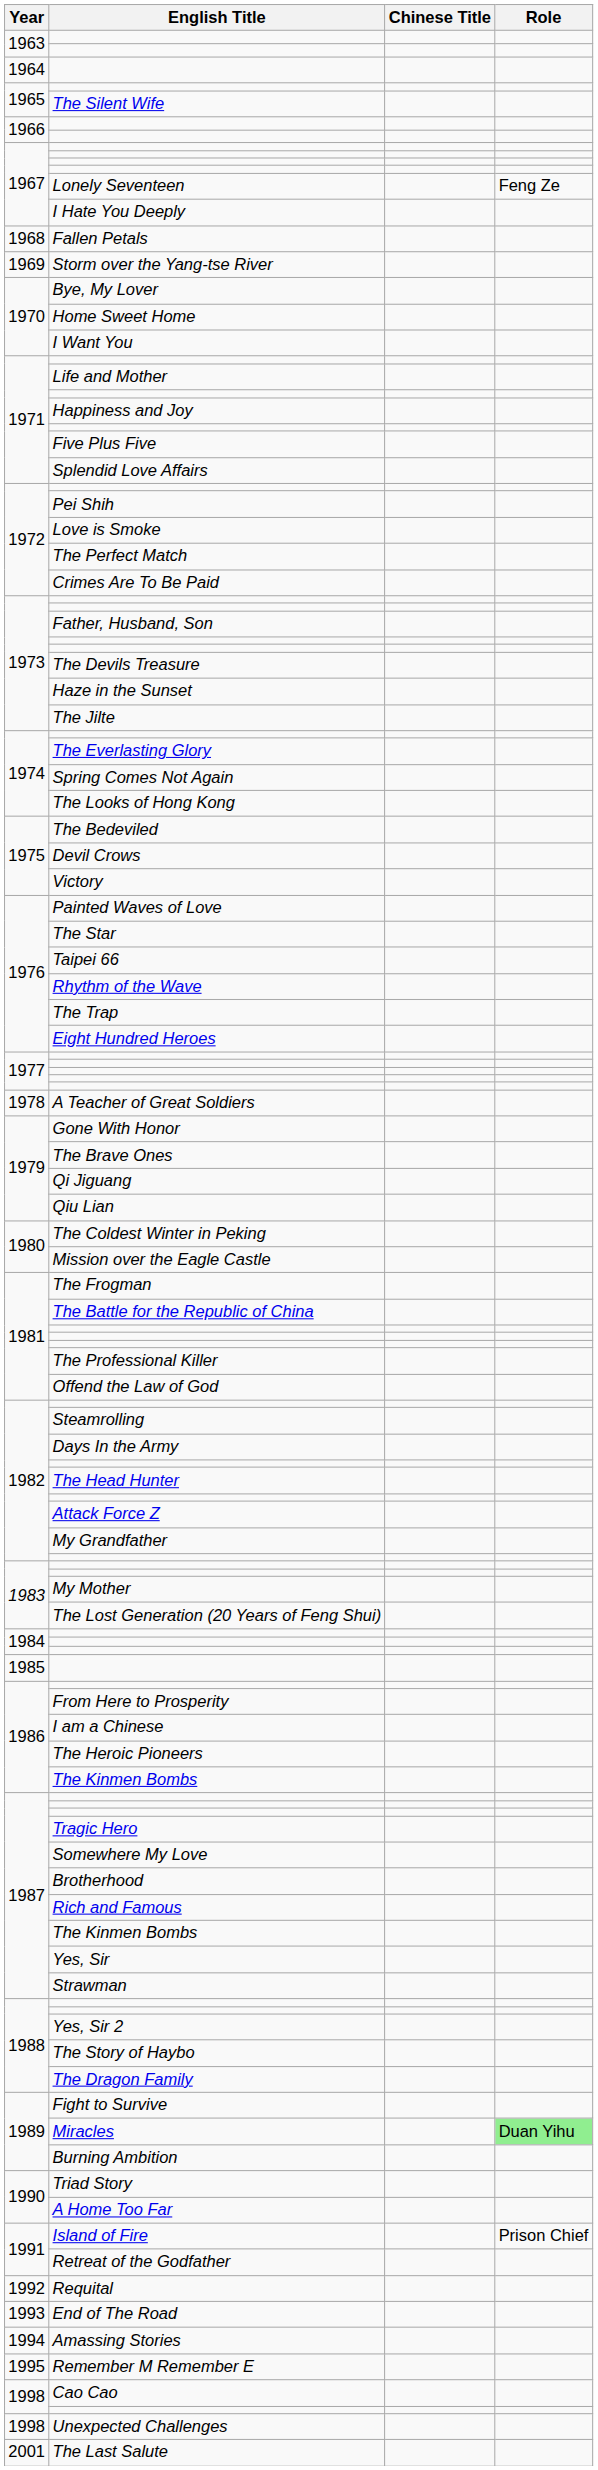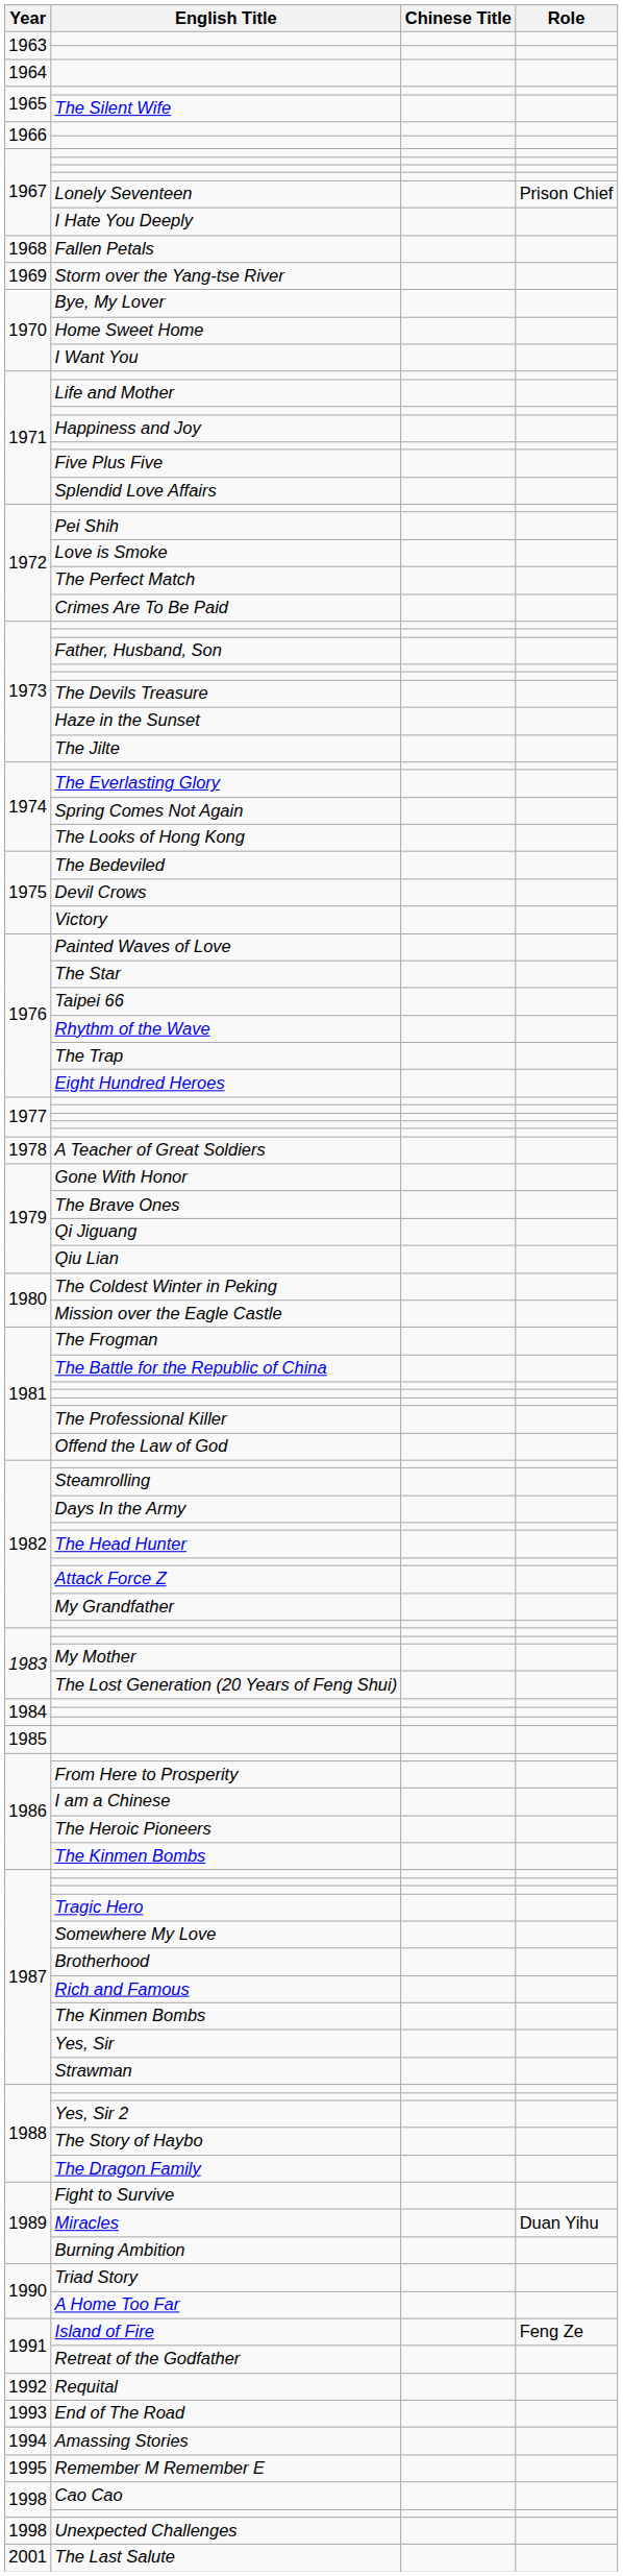Lonely Seventeen | Role: Feng Ze -> Prison Chief
Miracles | Role: lightgreen background -> no background
Island of Fire | Role: Prison Chief -> Feng Ze
